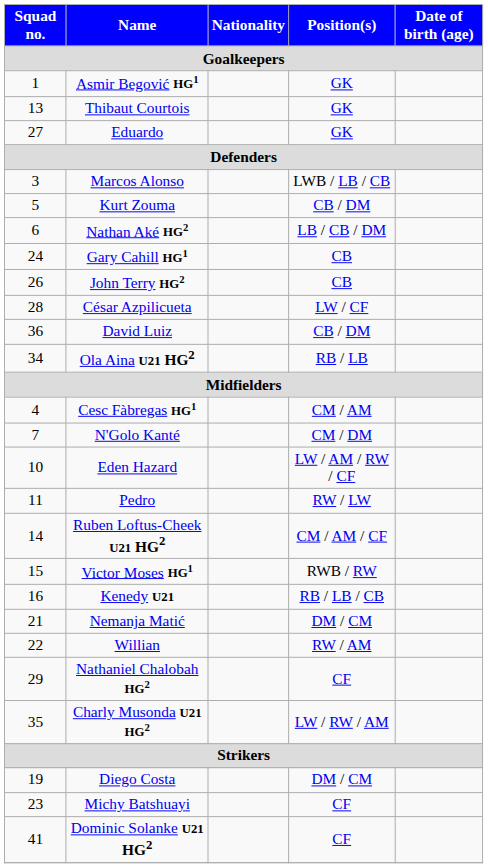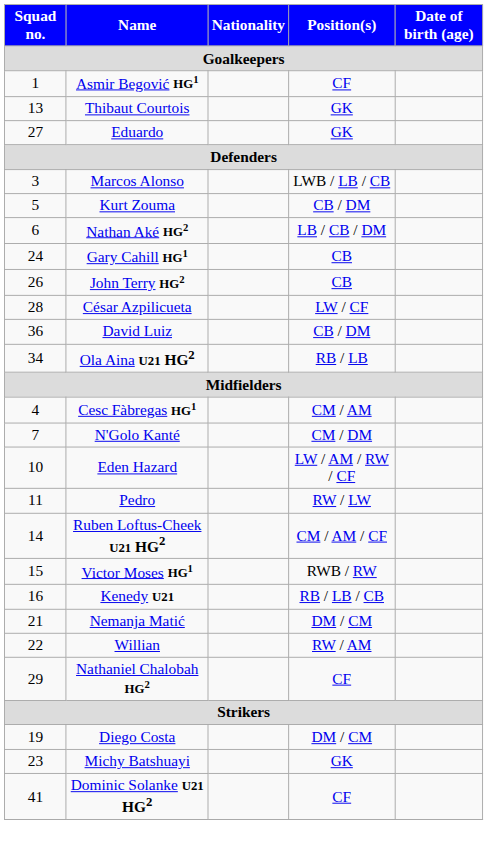Asmir Begović HG1 | Position(s): GK -> CF
- row: 35 | Charly Musonda U21 HG2 | LW / RW / AM
Michy Batshuayi | Position(s): CF -> GK
